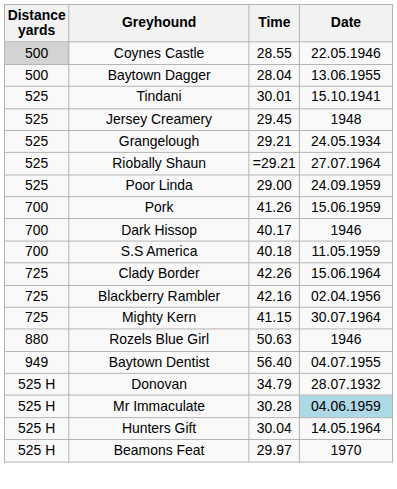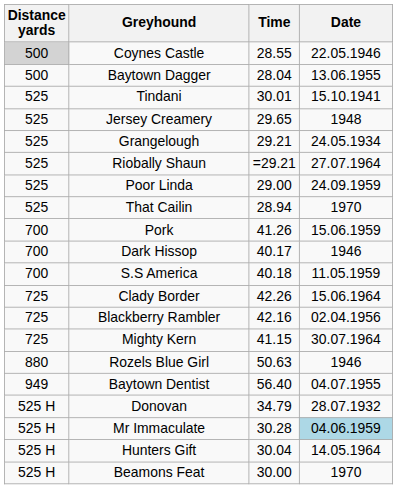Jersey Creamery | Time: 29.45 -> 29.65
+ row: 525 | That Cailin | 28.94 | 1970
Beamons Feat | Time: 29.97 -> 30.00
